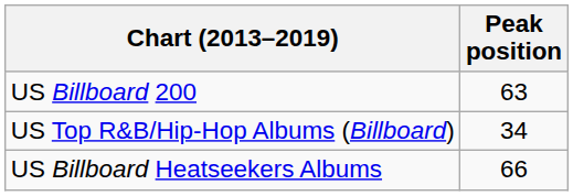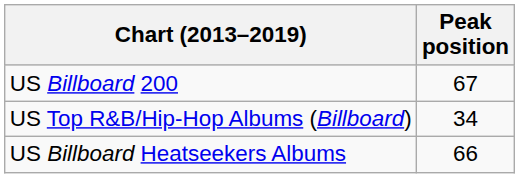US Billboard 200 | Peak position: 63 -> 67
